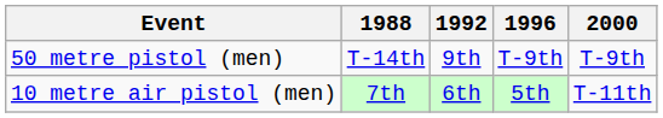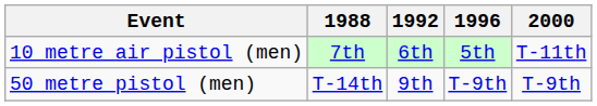rows swapped: 10 metre air pistol (men) <-> 50 metre pistol (men)
